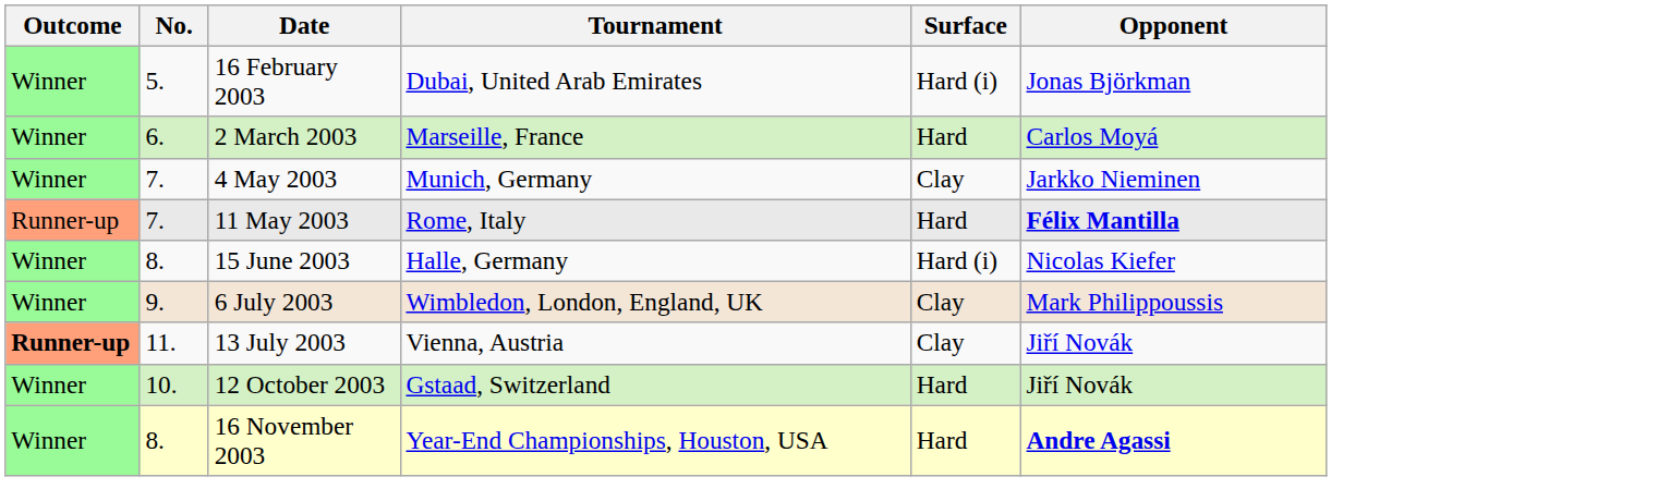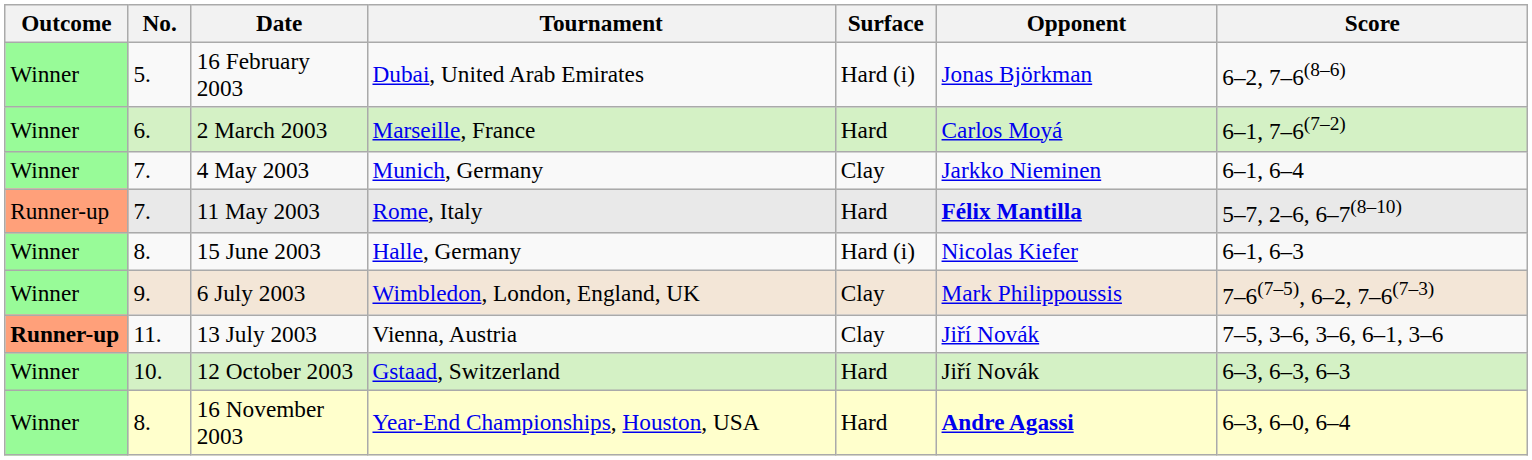+ column: Score | 6–2, 7–6(8–6) | 6–1, 7–6(7–2) | 6–1, 6–4 | 5–7, 2–6, 6–7(8–10) | 6–1, 6–3 | 7–6(7–5), 6–2, 7–6(7–3) | 7–5, 3–6, 3–6, 6–1, 3–6 | 6–3, 6–3, 6–3 | 6–3, 6–0, 6–4
